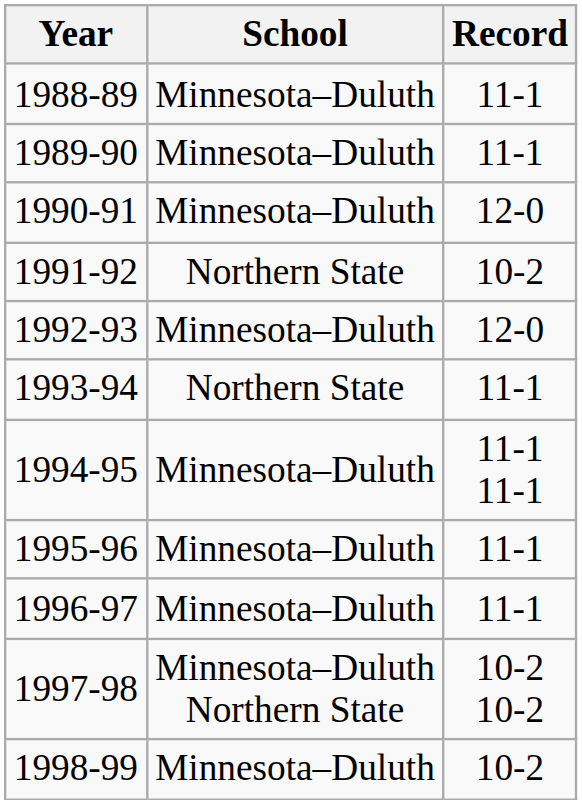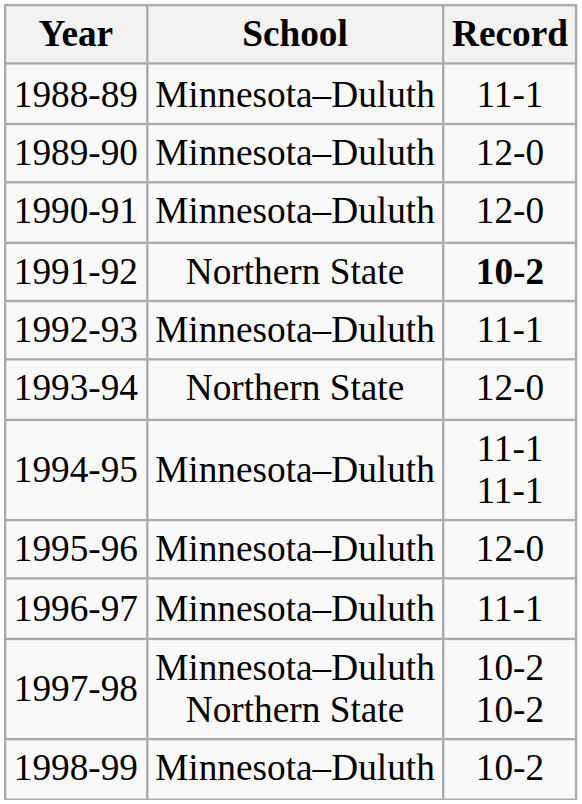1989-90 | Record: 11-1 -> 12-0
1991-92 | Record: normal -> bold
1992-93 | Record: 12-0 -> 11-1
1993-94 | Record: 11-1 -> 12-0
1995-96 | Record: 11-1 -> 12-0
